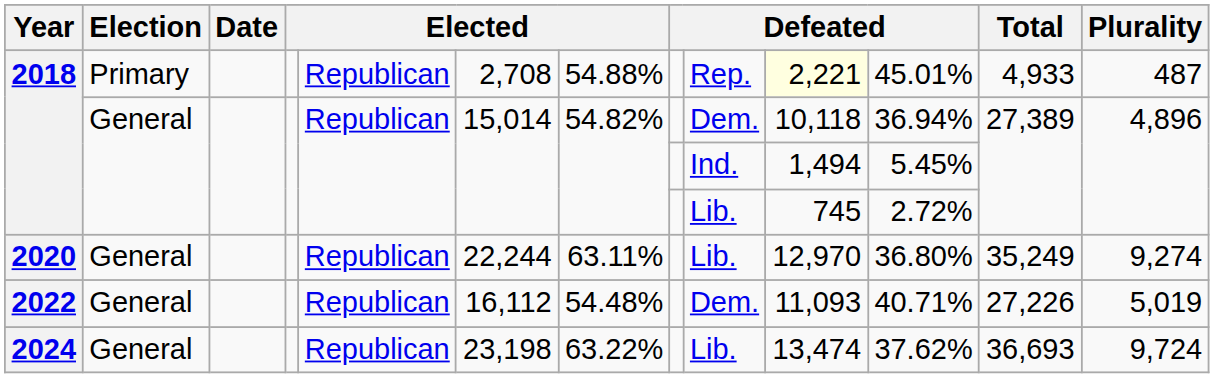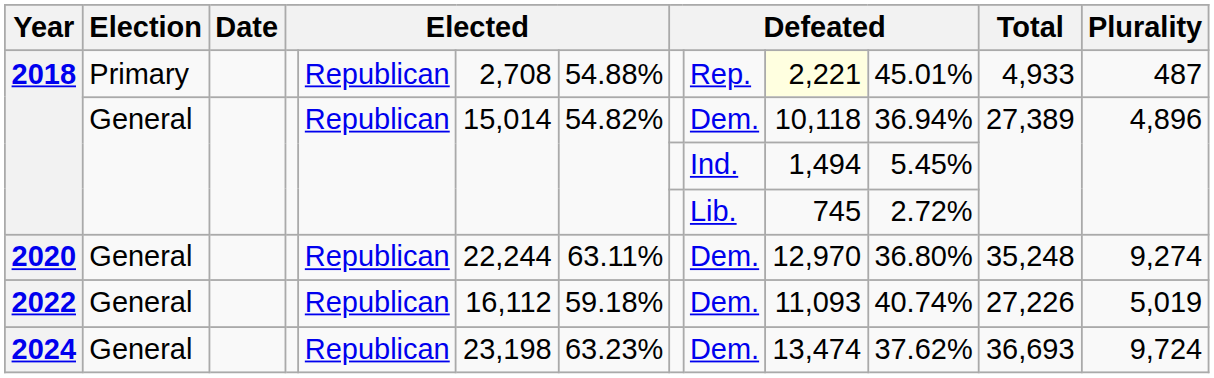2020 | column 9: Lib. -> Dem.
2020 | Total: 35,249 -> 35,248
2022 | column 7: 54.48% -> 59.18%
2022 | column 11: 40.71% -> 40.74%
2024 | column 7: 63.22% -> 63.23%
2024 | column 9: Lib. -> Dem.
